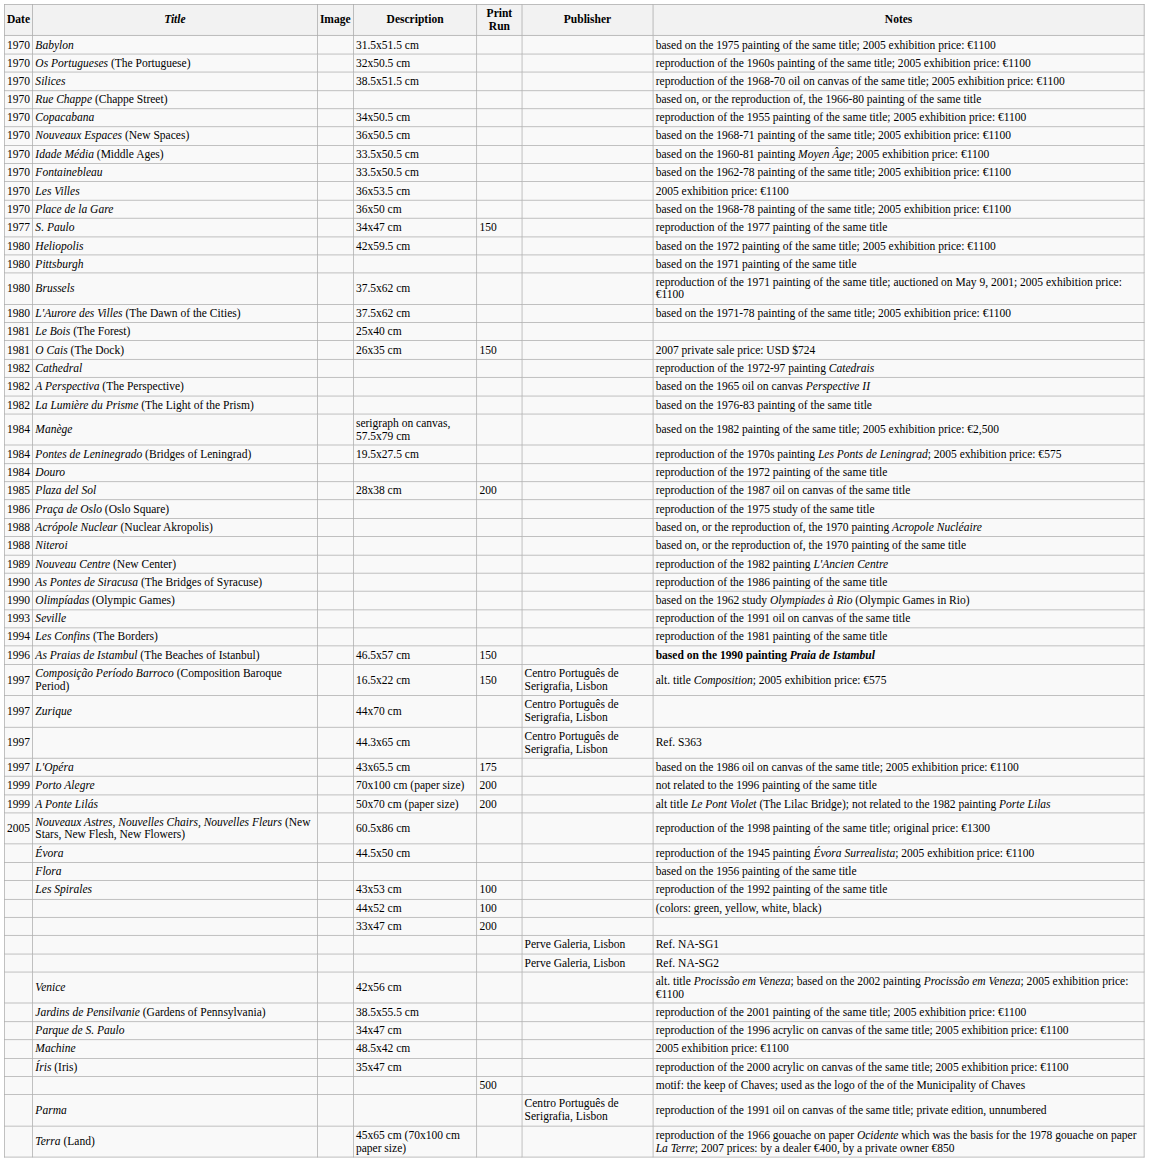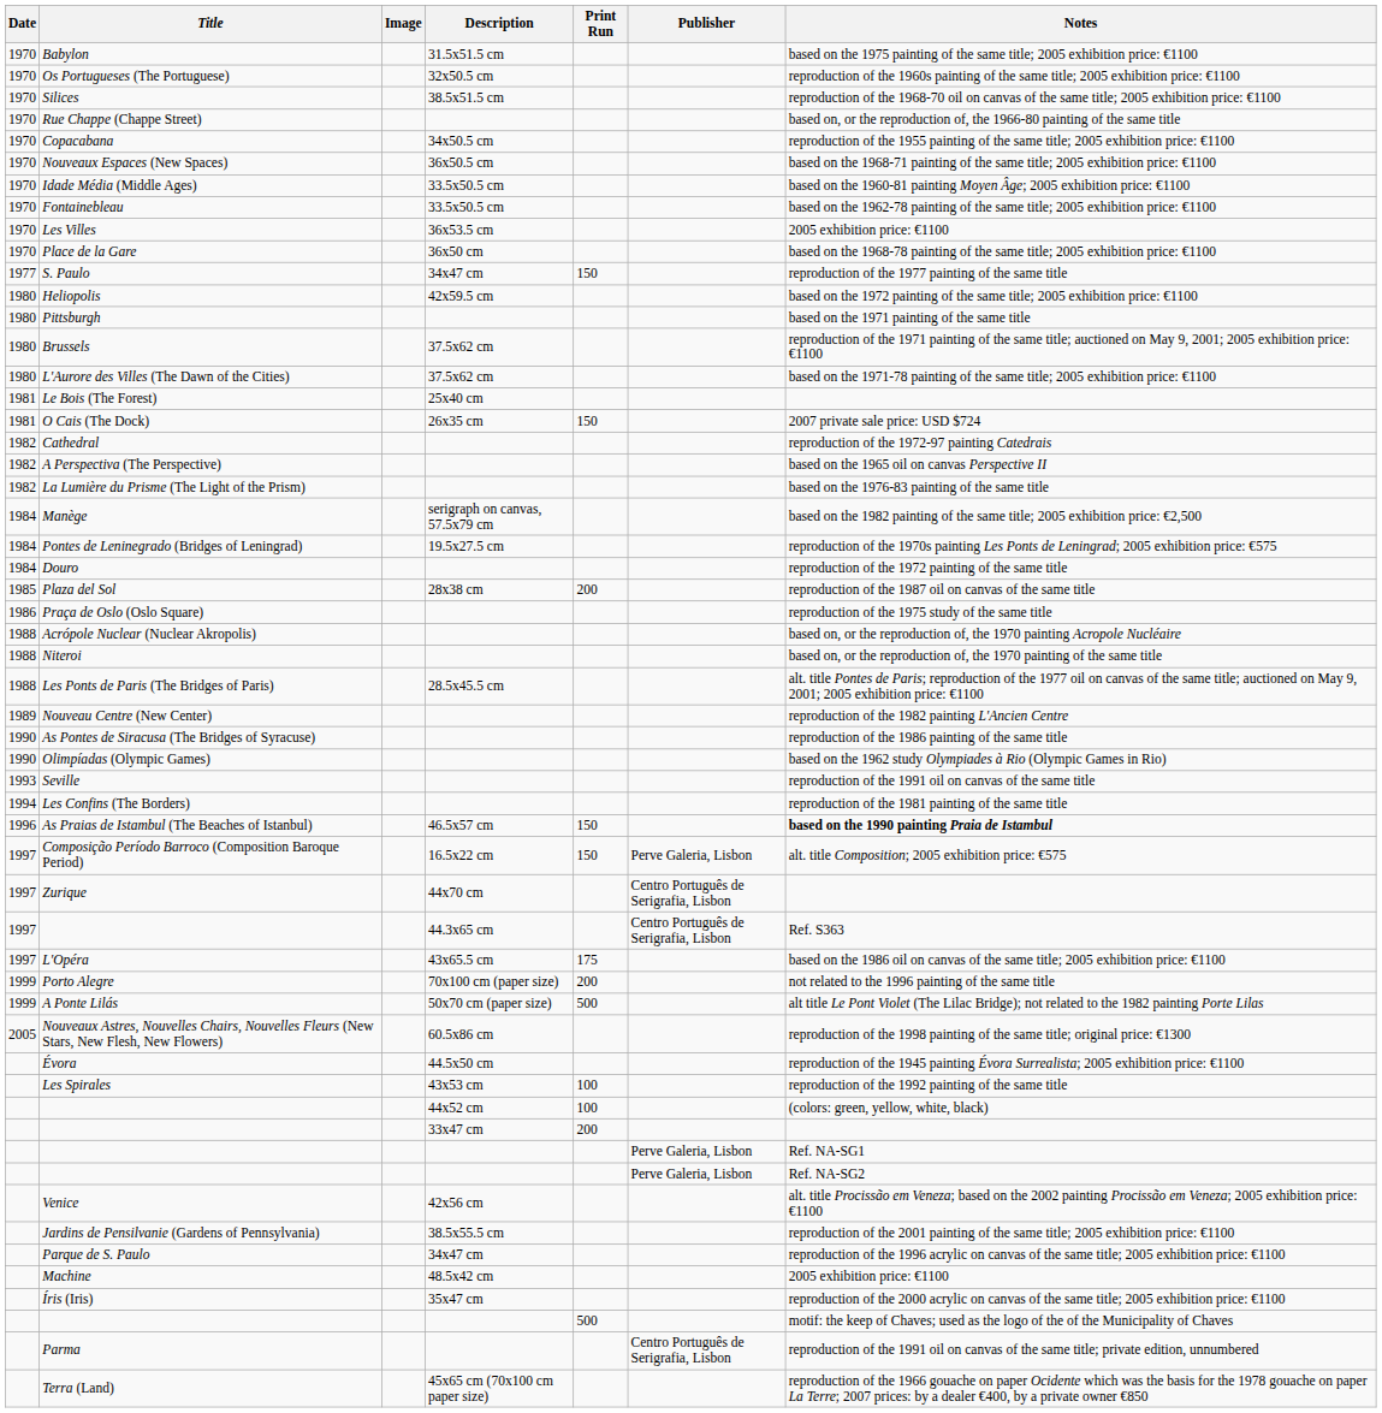+ row: 1988 | Les Ponts de Paris (The Bridges of Paris) | 28.5x45.5 cm | alt. title Pontes de Paris; reproduction of the 1977 oil on canvas of the same title; auctioned on May 9, 2001; 2005 exhibition price: €1100
Composição Período Barroco (Composition Baroque Period) | Publisher: Centro Português de Serigrafia, Lisbon -> Perve Galeria, Lisbon
A Ponte Lilás | Print Run: 200 -> 500
- row: Flora | based on the 1956 painting of the same title
